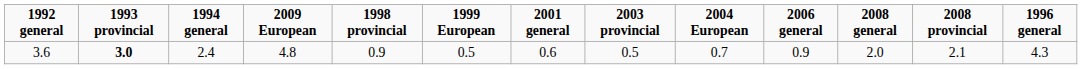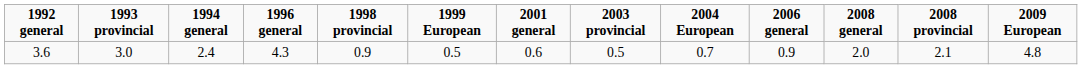columns swapped: 1996 general <-> 2009 European
3.6 | 1993 provincial: bold -> normal
